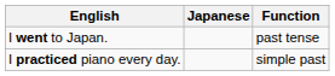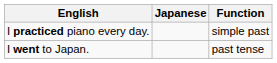rows swapped: I went to Japan. <-> I practiced piano every day.
